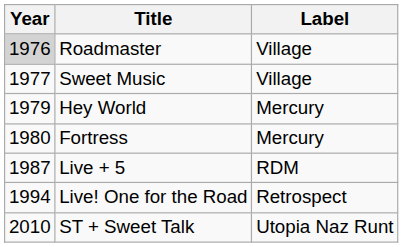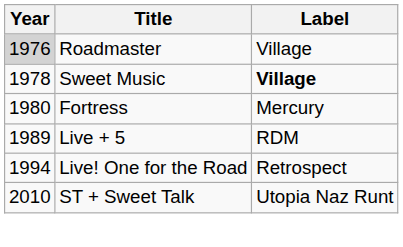Sweet Music | Year: 1977 -> 1978
Sweet Music | Label: normal -> bold
- row: 1979 | Hey World | Mercury
Live + 5 | Year: 1987 -> 1989
